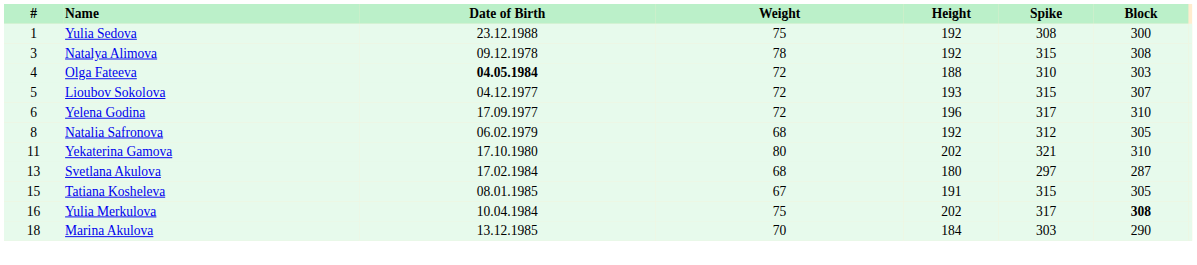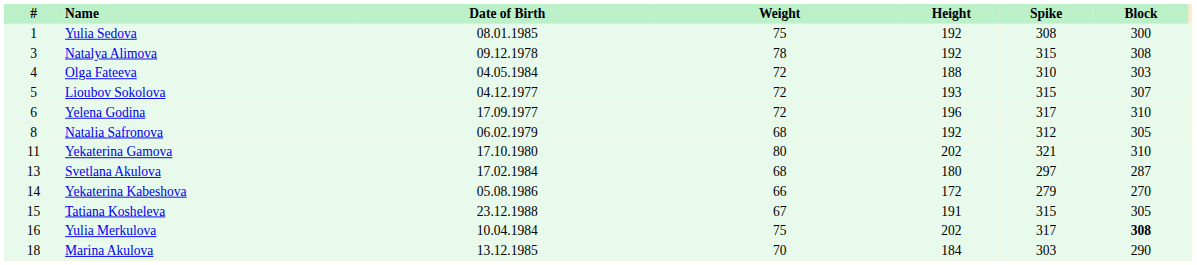Yulia Sedova | Date of Birth: 23.12.1988 -> 08.01.1985
Olga Fateeva | Date of Birth: bold -> normal
+ row: 14 | Yekaterina Kabeshova | 05.08.1986 | 66 | 172 | 279 | 270
Tatiana Kosheleva | Date of Birth: 08.01.1985 -> 23.12.1988
